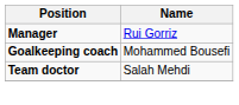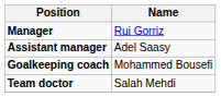+ row: Assistant manager | Adel Saasy
